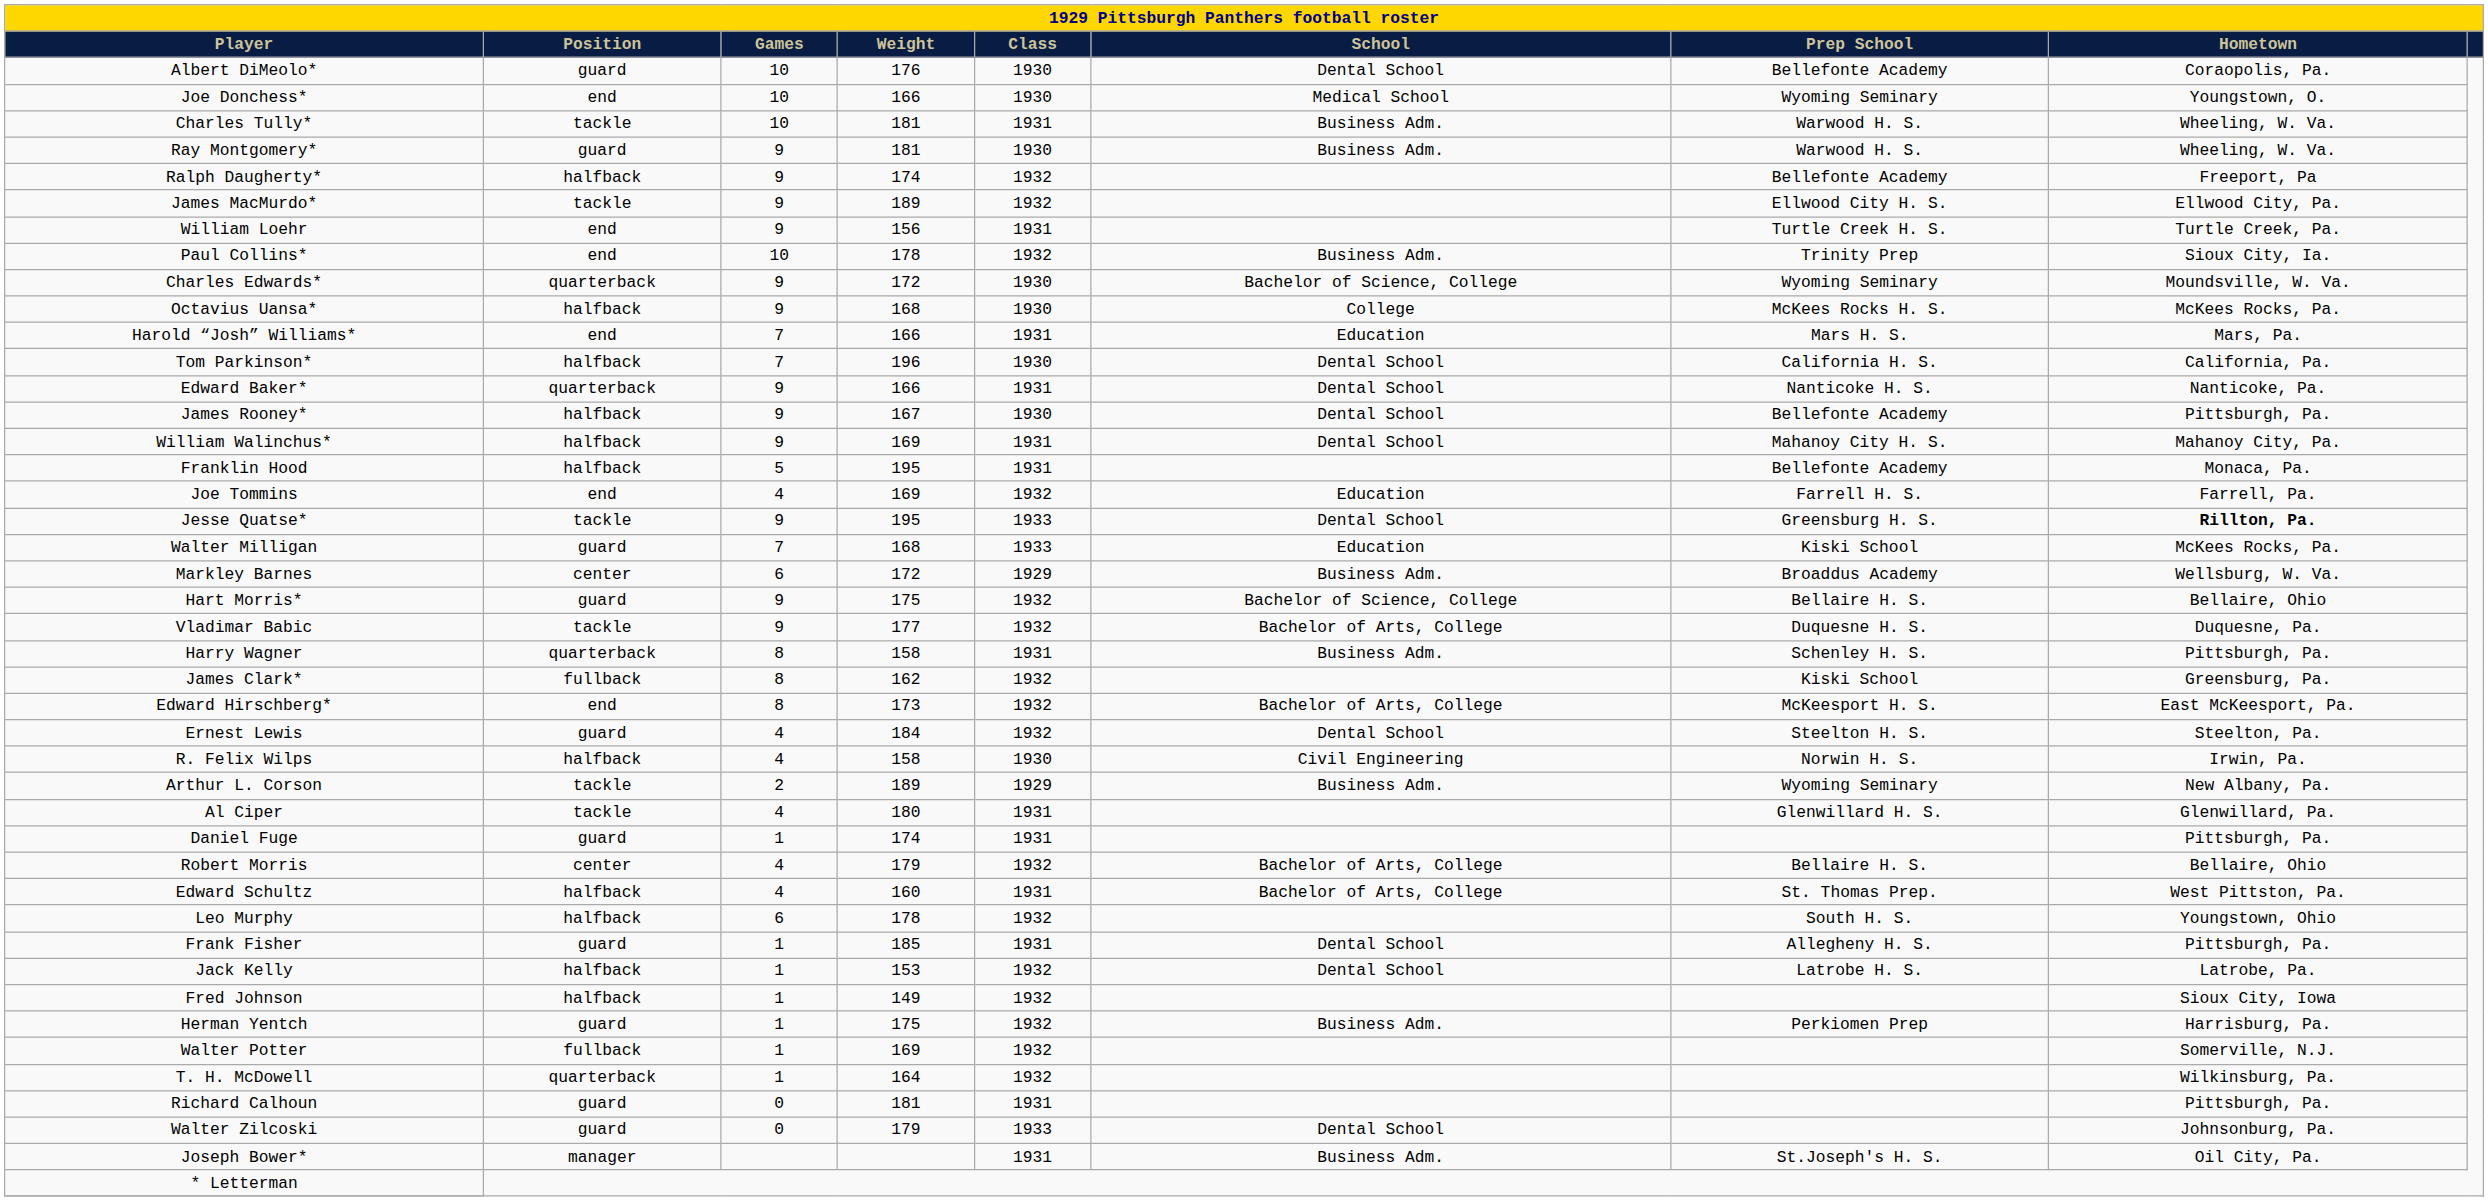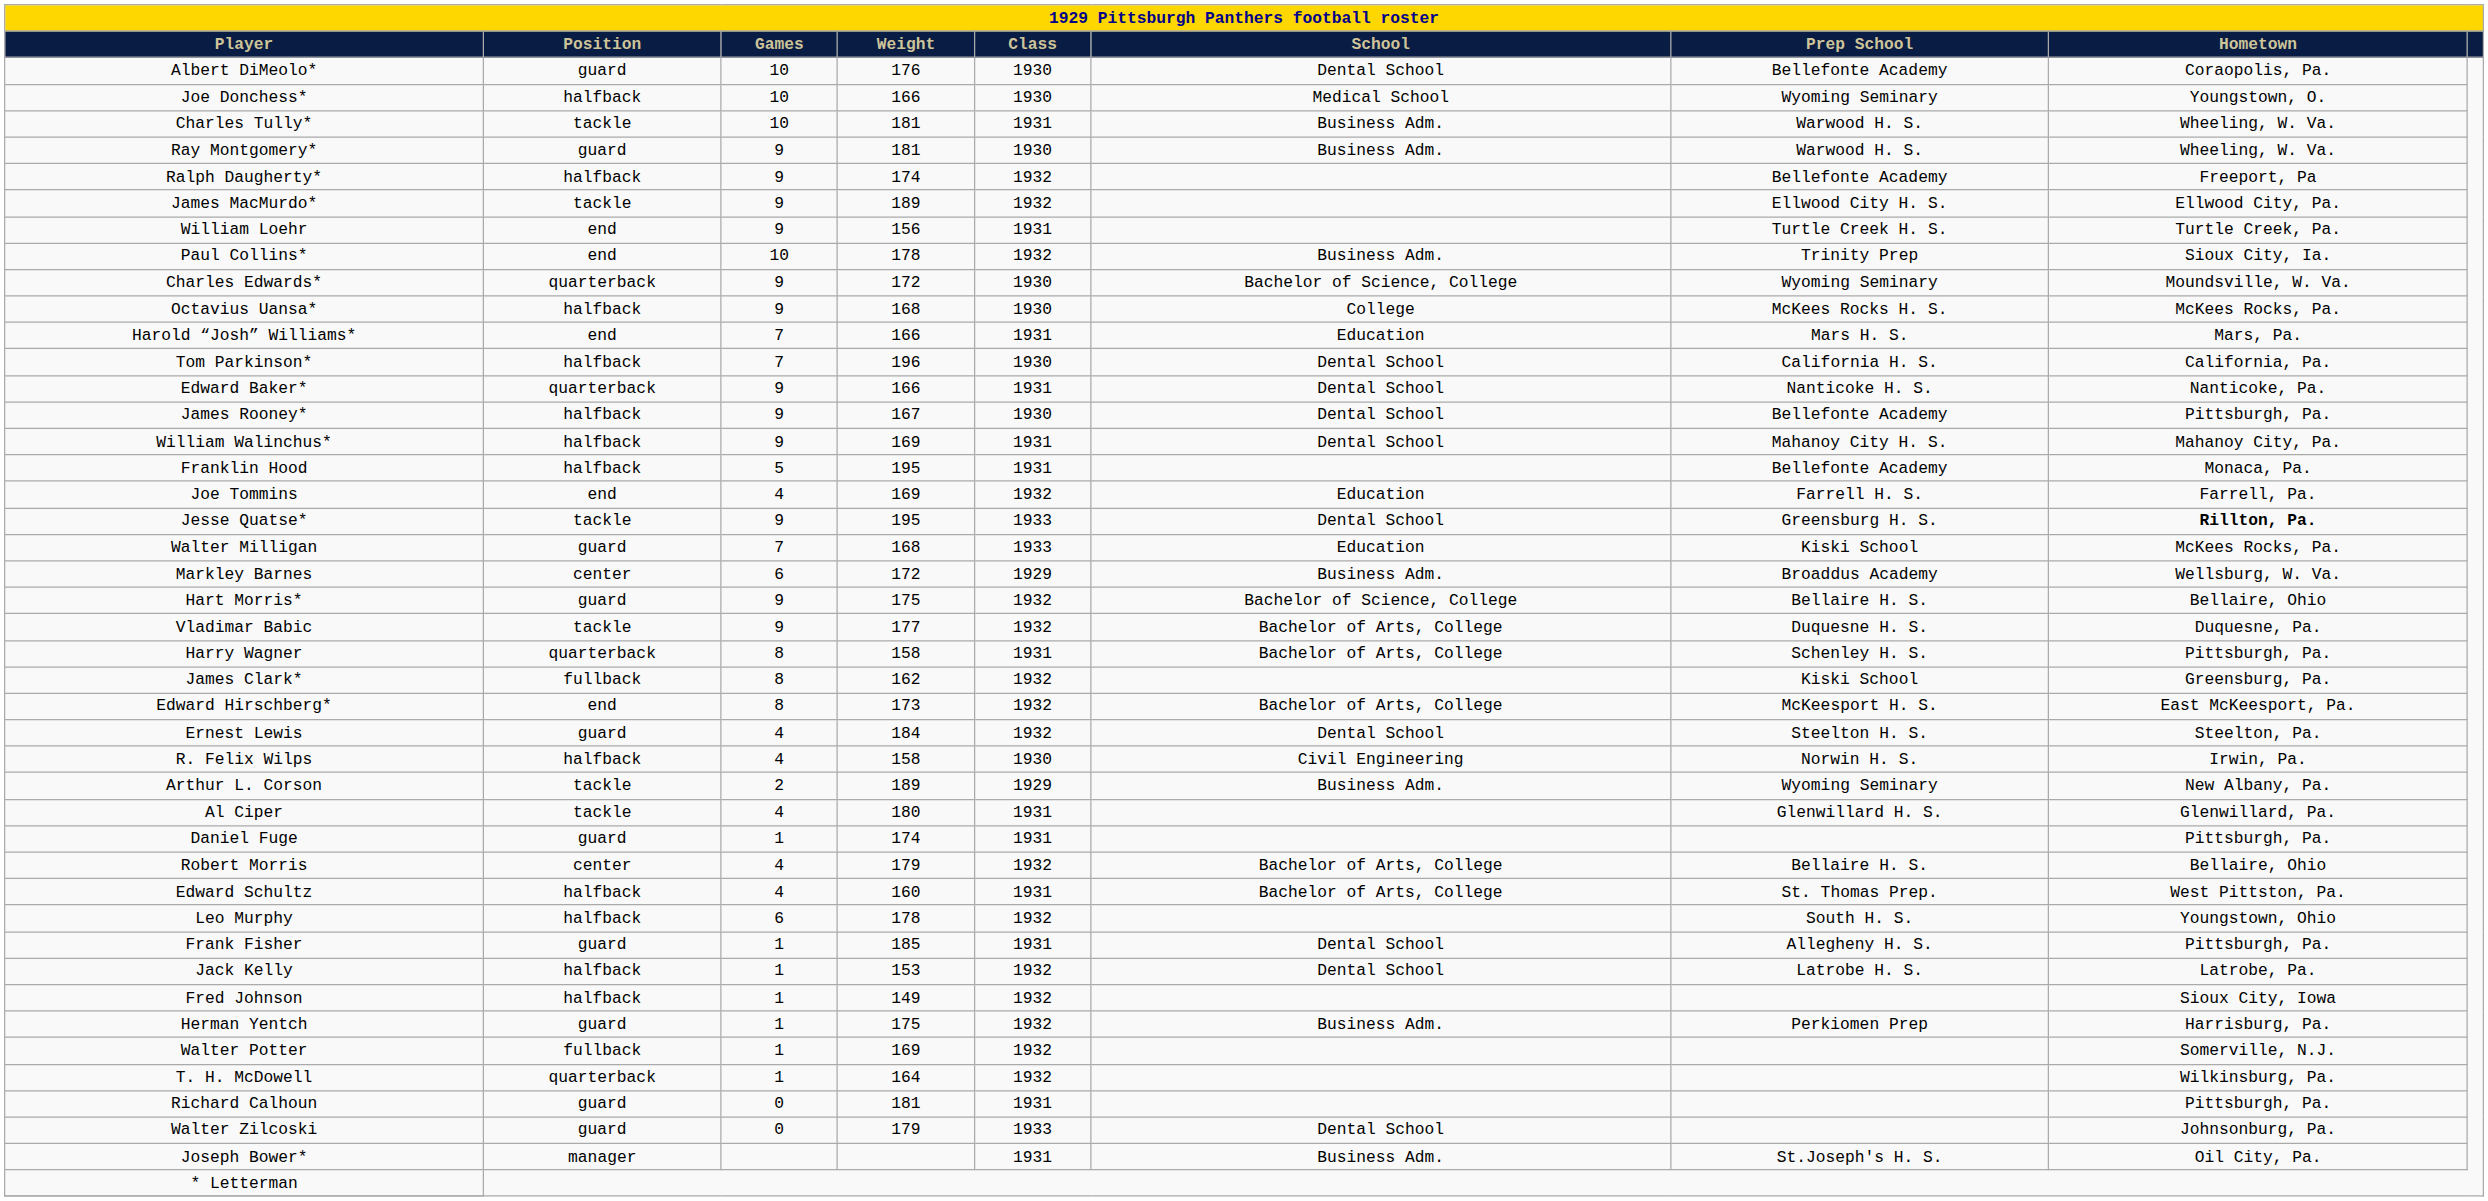Joe Donchess* | Position: end -> halfback
Harry Wagner | School: Business Adm. -> Bachelor of Arts, College
